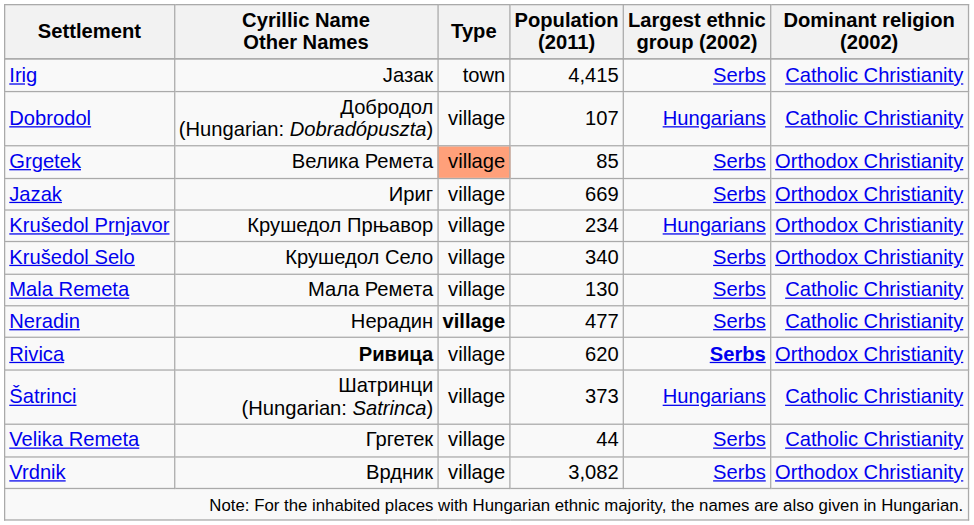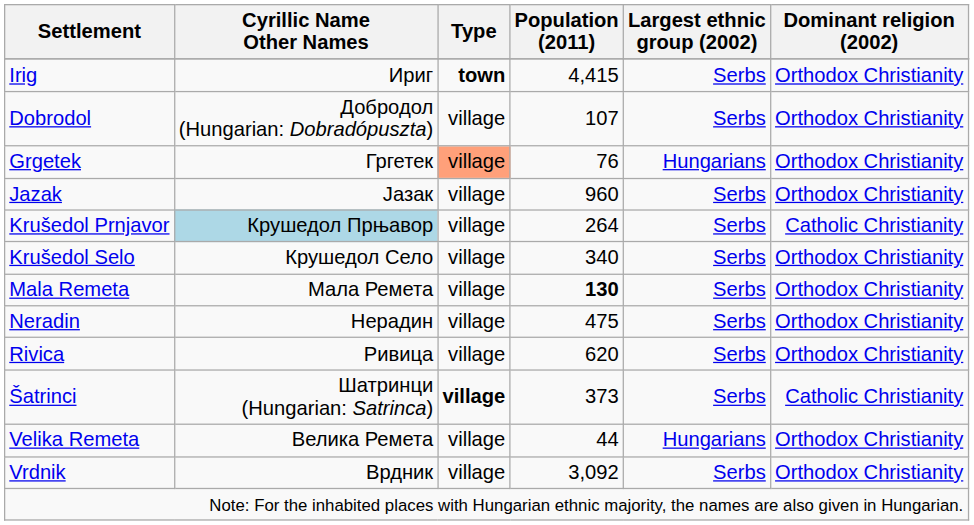Irig | Cyrillic Name Other Names: Јазак -> Ириг
Irig | Type: normal -> bold
Irig | Dominant religion (2002): Catholic Christianity -> Orthodox Christianity
Dobrodol | Largest ethnic group (2002): Hungarians -> Serbs
Dobrodol | Dominant religion (2002): Catholic Christianity -> Orthodox Christianity
Grgetek | Cyrillic Name Other Names: Велика Ремета -> Гргетек
Grgetek | Population (2011): 85 -> 76
Grgetek | Largest ethnic group (2002): Serbs -> Hungarians
Jazak | Cyrillic Name Other Names: Ириг -> Јазак
Jazak | Population (2011): 669 -> 960
Krušedol Prnjavor | Cyrillic Name Other Names: no background -> lightblue background
Krušedol Prnjavor | Population (2011): 234 -> 264
Krušedol Prnjavor | Largest ethnic group (2002): Hungarians -> Serbs
Krušedol Prnjavor | Dominant religion (2002): Orthodox Christianity -> Catholic Christianity
Mala Remeta | Population (2011): normal -> bold
Mala Remeta | Dominant religion (2002): Catholic Christianity -> Orthodox Christianity
Neradin | Type: bold -> normal
Neradin | Population (2011): 477 -> 475
Neradin | Dominant religion (2002): Catholic Christianity -> Orthodox Christianity
Rivica | Cyrillic Name Other Names: bold -> normal
Rivica | Largest ethnic group (2002): bold -> normal
Šatrinci | Type: normal -> bold
Šatrinci | Largest ethnic group (2002): Hungarians -> Serbs
Velika Remeta | Cyrillic Name Other Names: Гргетек -> Велика Ремета
Velika Remeta | Largest ethnic group (2002): Serbs -> Hungarians
Velika Remeta | Dominant religion (2002): Catholic Christianity -> Orthodox Christianity
Vrdnik | Population (2011): 3,082 -> 3,092
